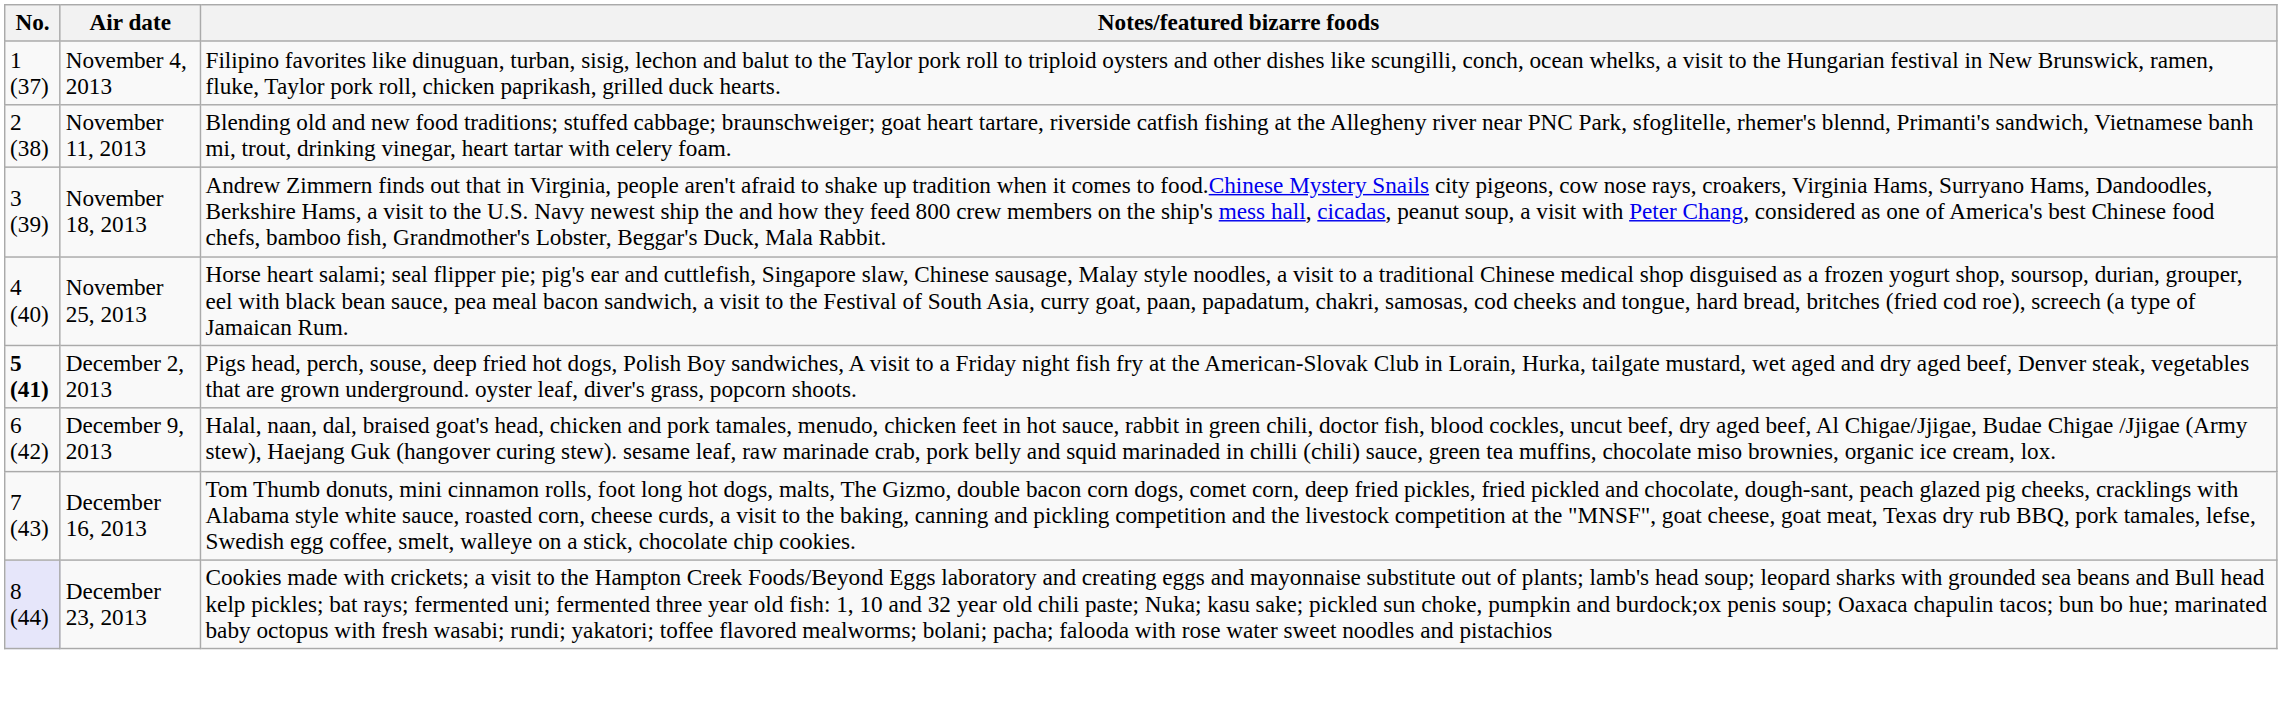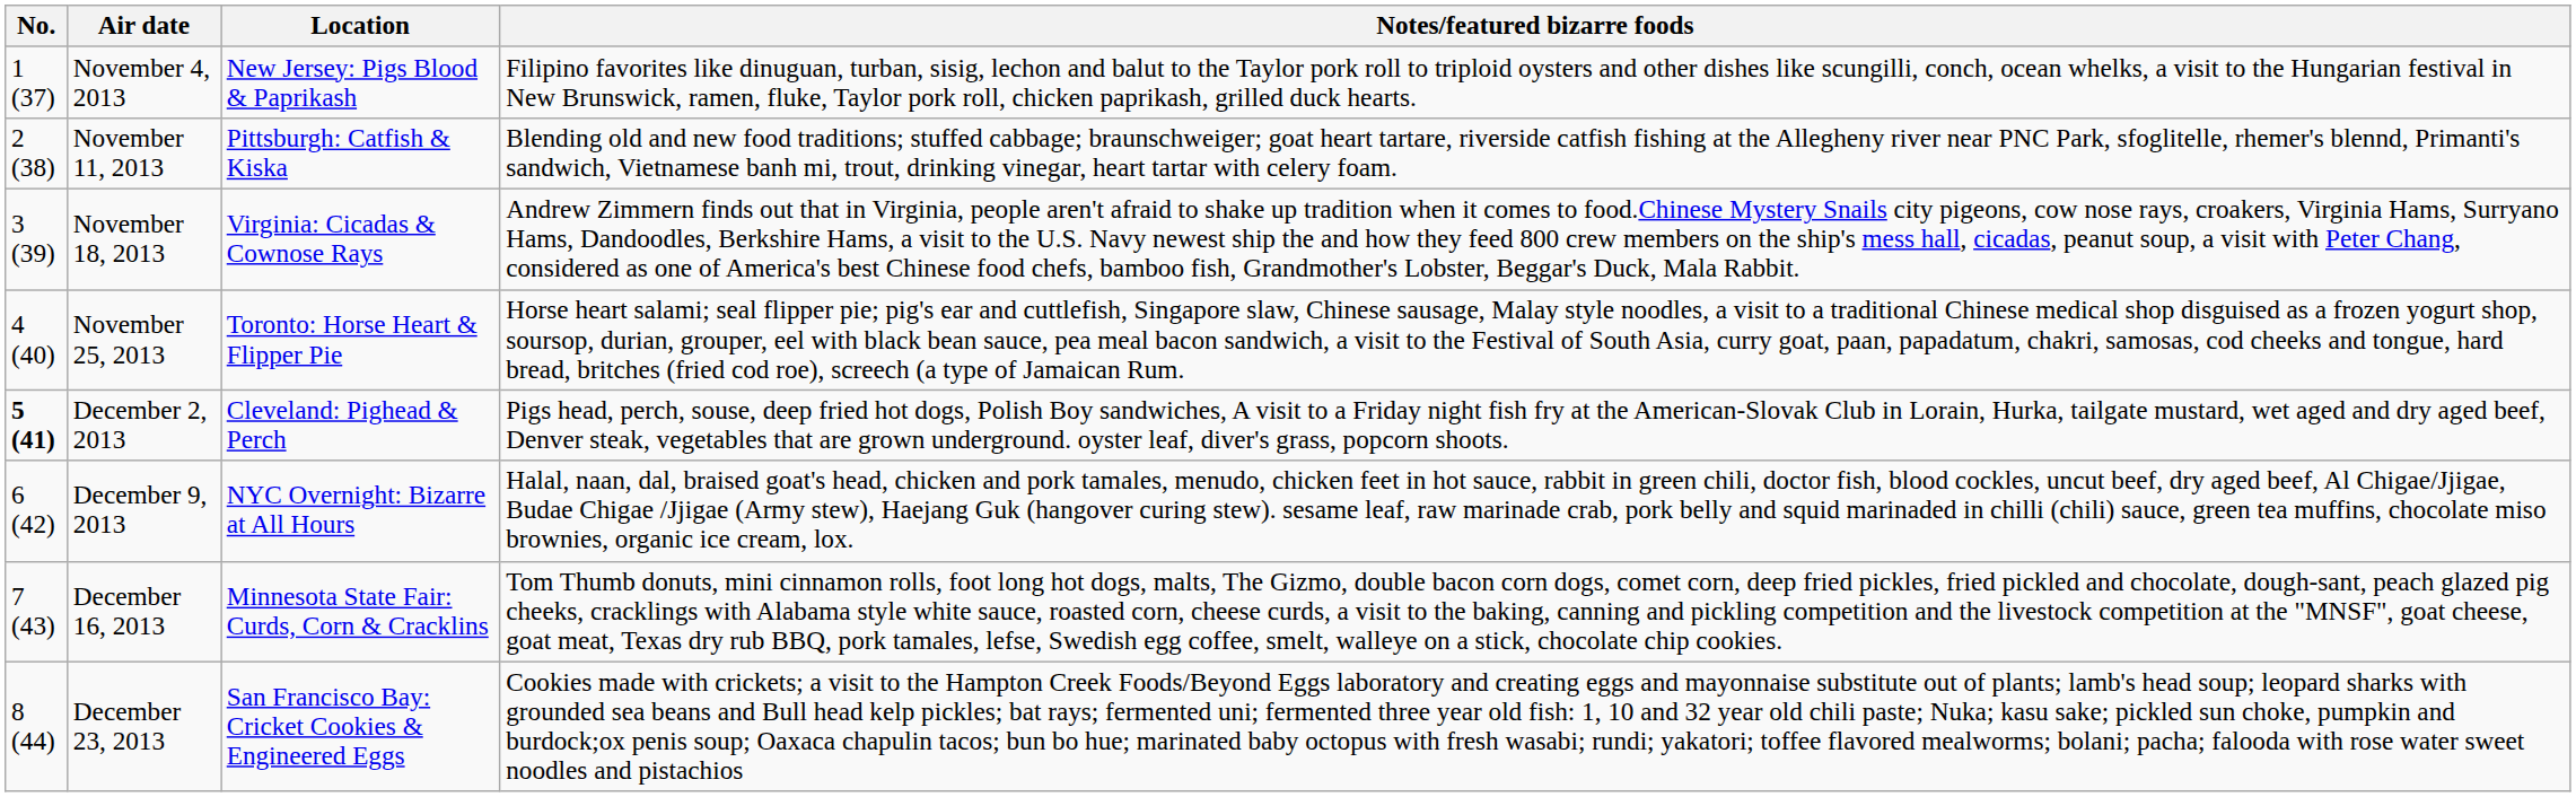+ column: Location | New Jersey: Pigs Blood & Paprikash | Pittsburgh: Catfish & Kiska | Virginia: Cicadas & Cownose Rays | Toronto: Horse Heart & Flipper Pie | Cleveland: Pighead & Perch | NYC Overnight: Bizarre at All Hours | Minnesota State Fair: Curds, Corn & Cracklins | San Francisco Bay: Cricket Cookies & Engineered Eggs
December 23, 2013 | No.: lavender background -> no background
